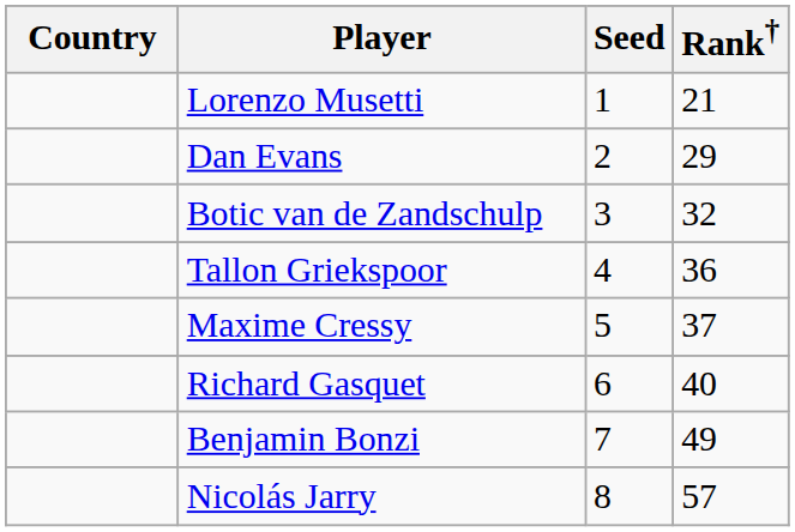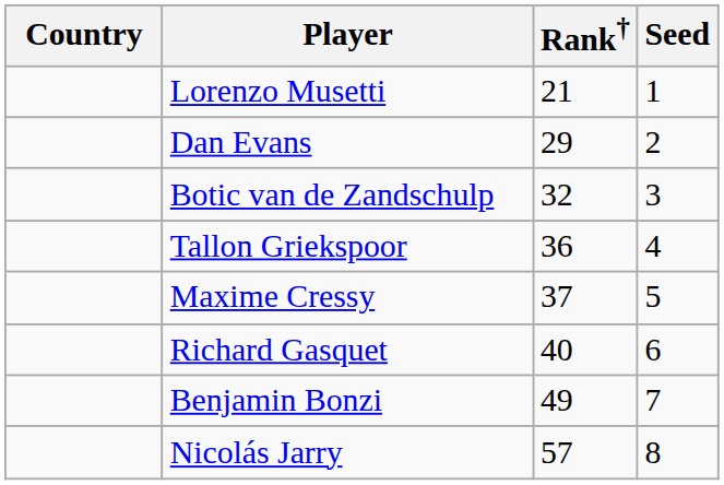columns swapped: Rank† <-> Seed
